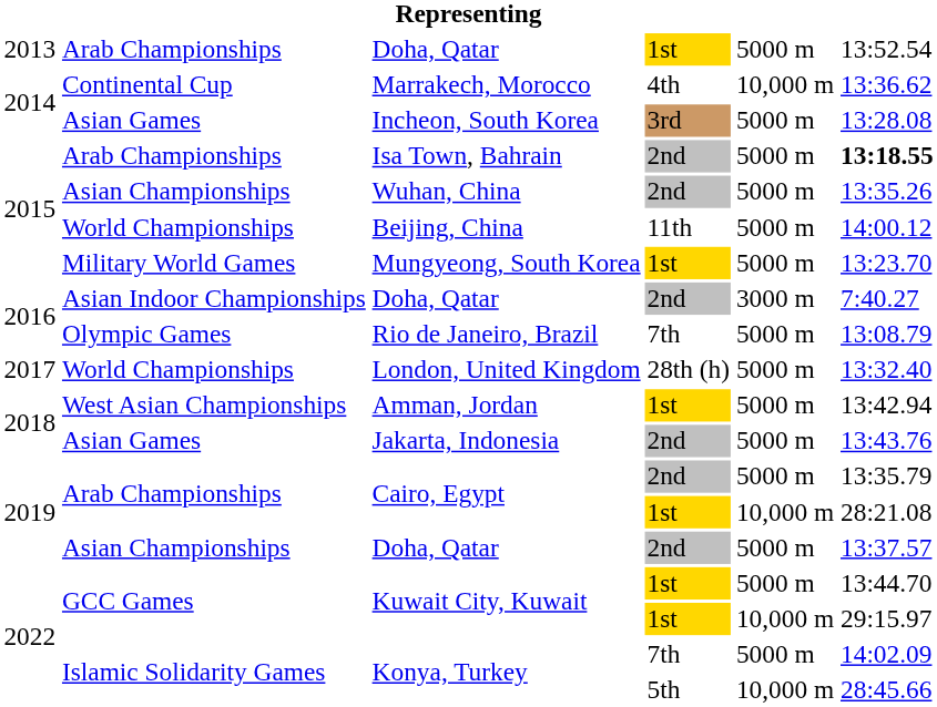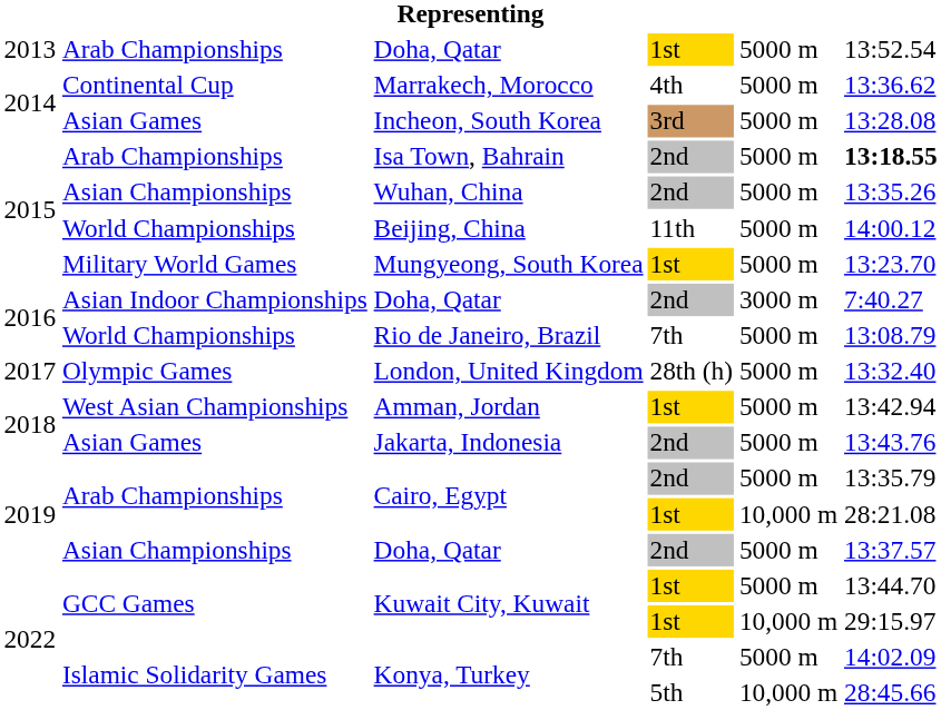Marrakech, Morocco | column 5: 10,000 m -> 5000 m
Rio de Janeiro, Brazil | column 2: Olympic Games -> World Championships
London, United Kingdom | column 2: World Championships -> Olympic Games
